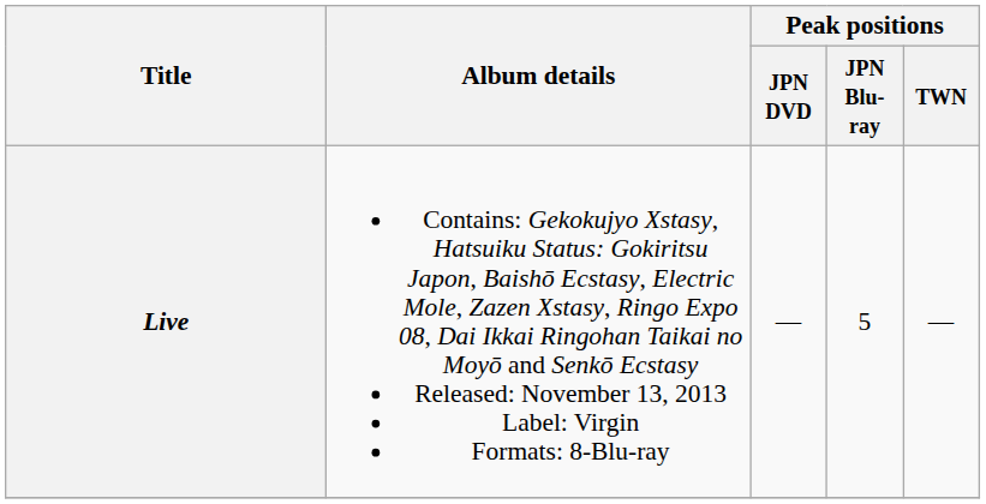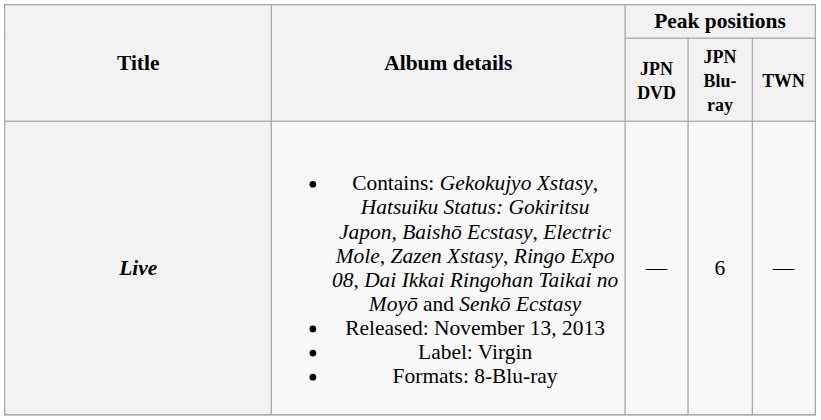Live | Peak positions / JPN Blu-ray: 5 -> 6
